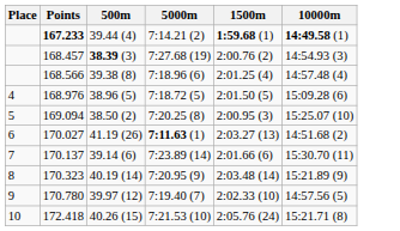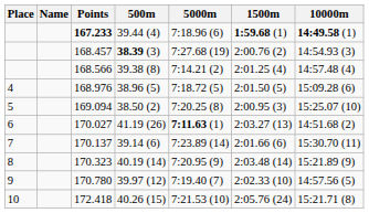+ column: Name
167.233 | 5000m: 7:14.21 (2) -> 7:18.96 (6)
168.566 | 5000m: 7:18.96 (6) -> 7:14.21 (2)
